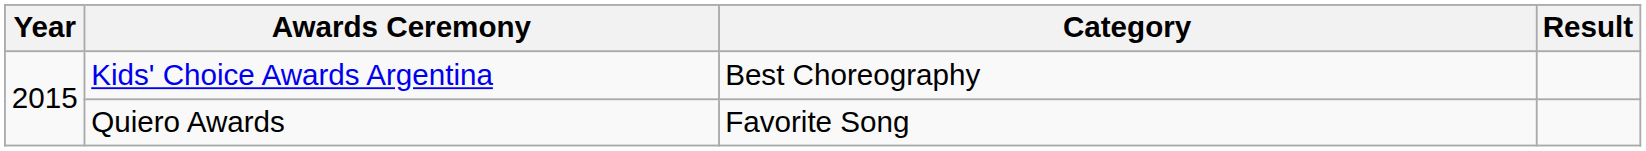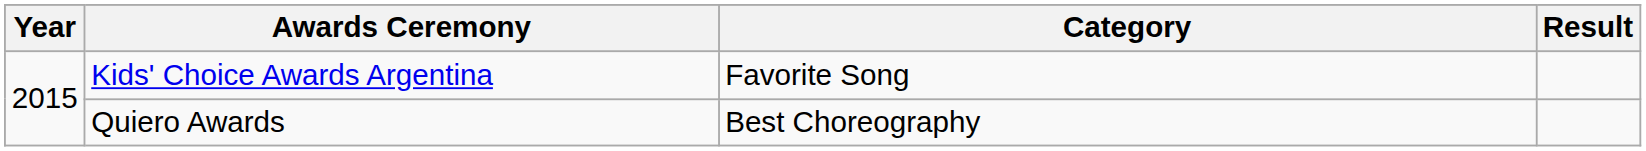Kids' Choice Awards Argentina | Category: Best Choreography -> Favorite Song
Quiero Awards | Category: Favorite Song -> Best Choreography
